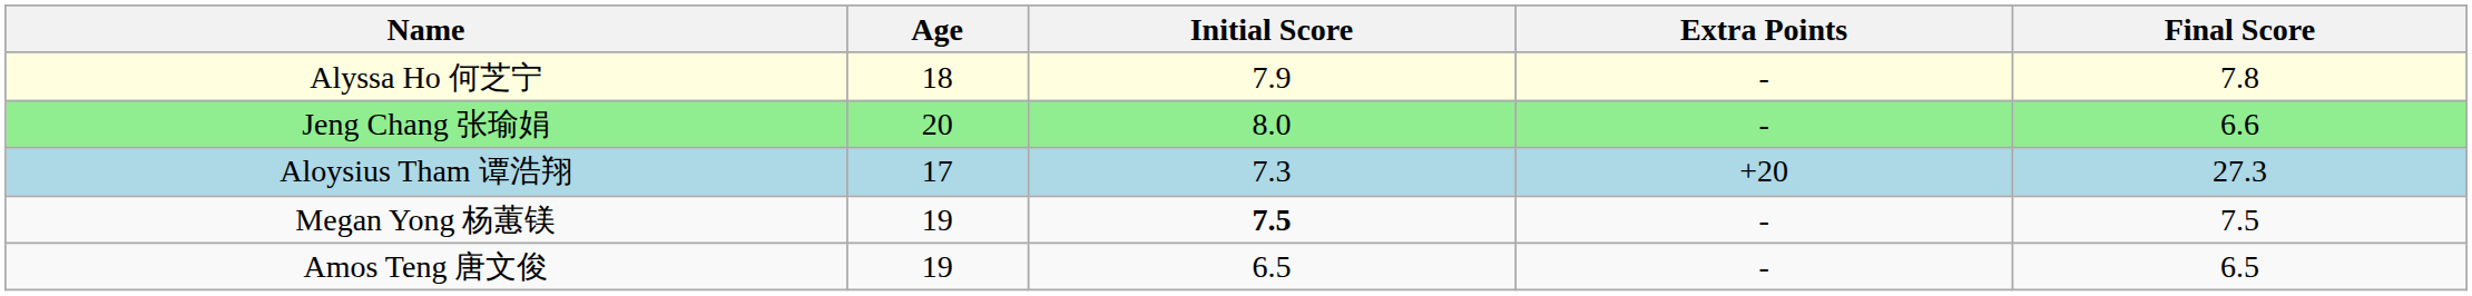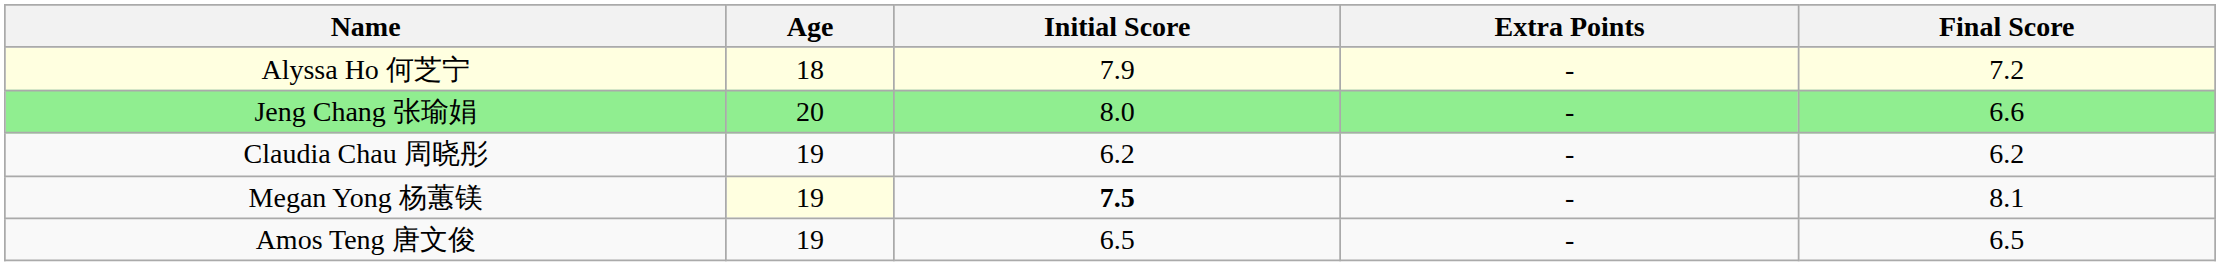Alyssa Ho 何芝宁 | Final Score: 7.8 -> 7.2
- row: Aloysius Tham 谭浩翔 | 17 | 7.3 | +20 | 27.3
+ row: Claudia Chau 周晓彤 | 19 | 6.2 | - | 6.2
Megan Yong 杨蕙镁 | Age: no background -> lightyellow background
Megan Yong 杨蕙镁 | Final Score: 7.5 -> 8.1
